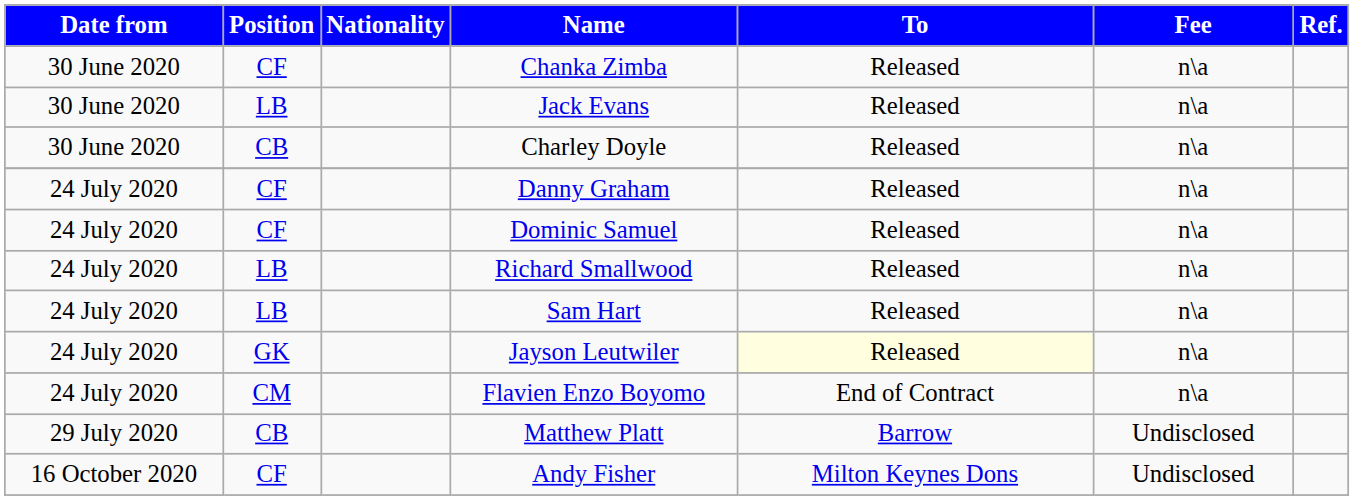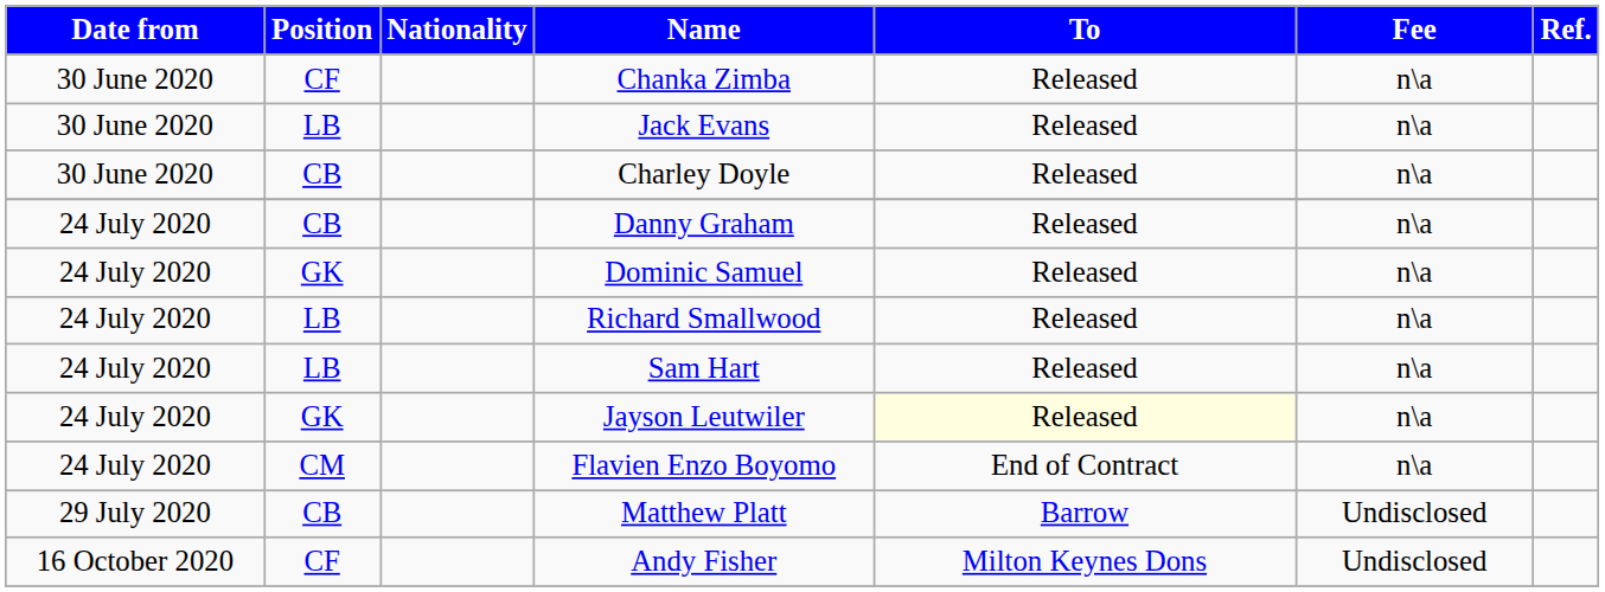Danny Graham | Position: CF -> CB
Dominic Samuel | Position: CF -> GK
